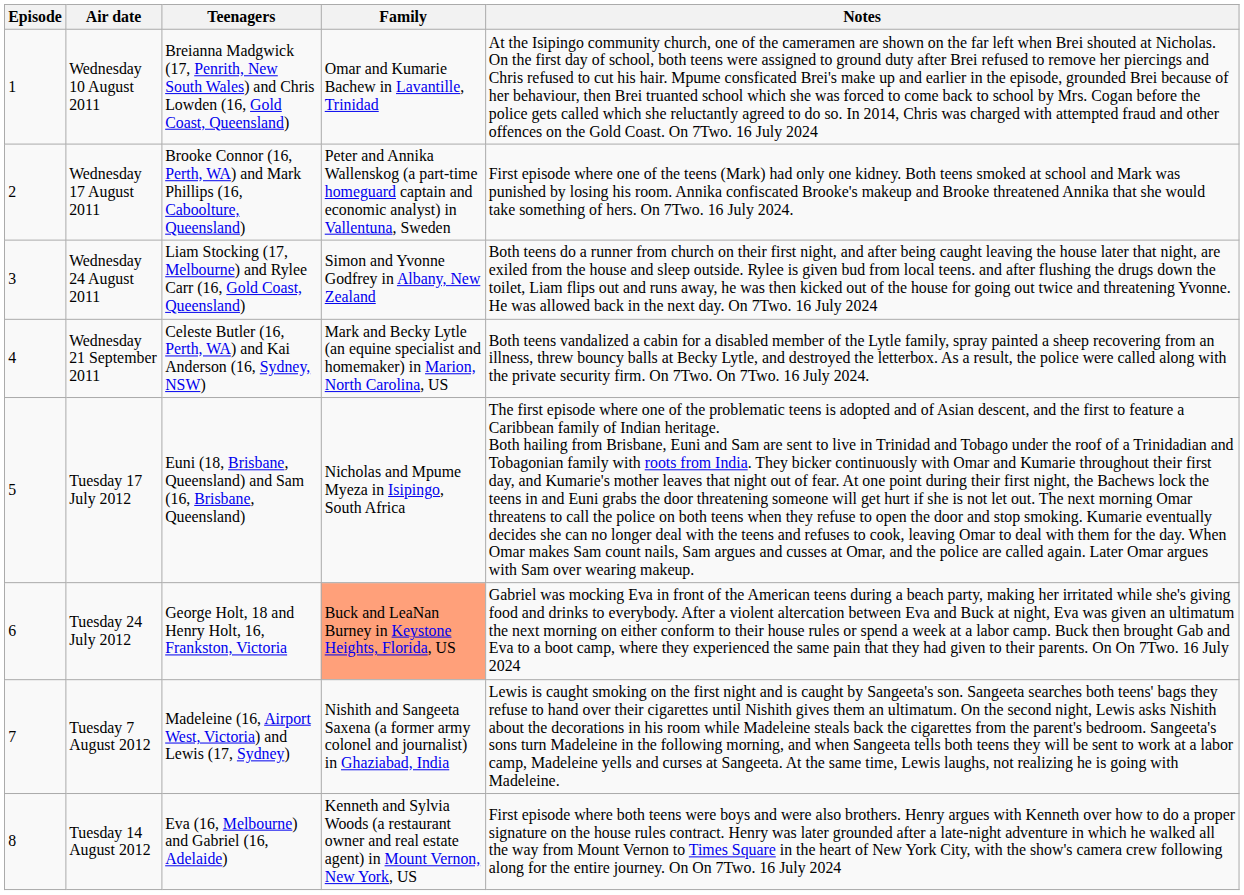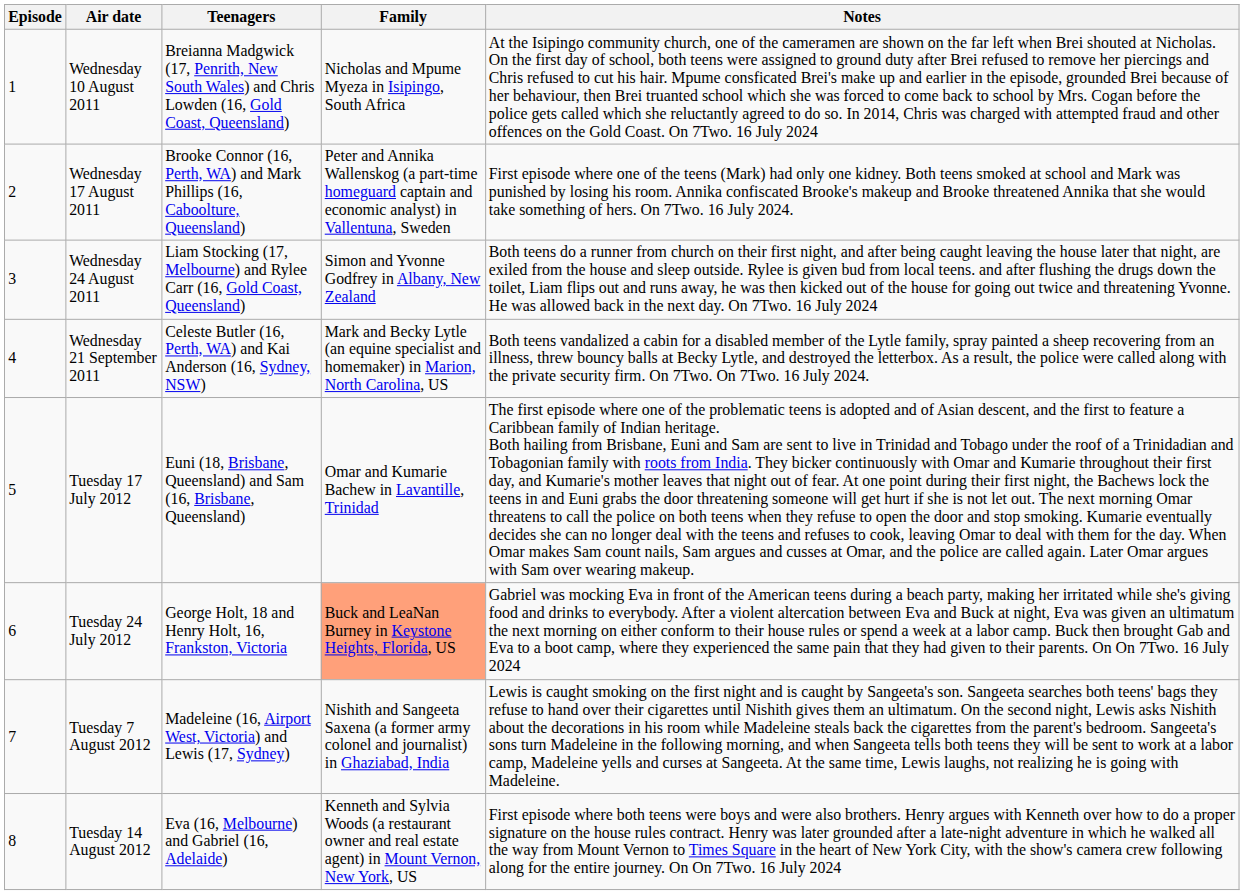Wednesday 10 August 2011 | Family: Omar and Kumarie Bachew in Lavantille, Trinidad -> Nicholas and Mpume Myeza in Isipingo, South Africa
Tuesday 17 July 2012 | Family: Nicholas and Mpume Myeza in Isipingo, South Africa -> Omar and Kumarie Bachew in Lavantille, Trinidad
